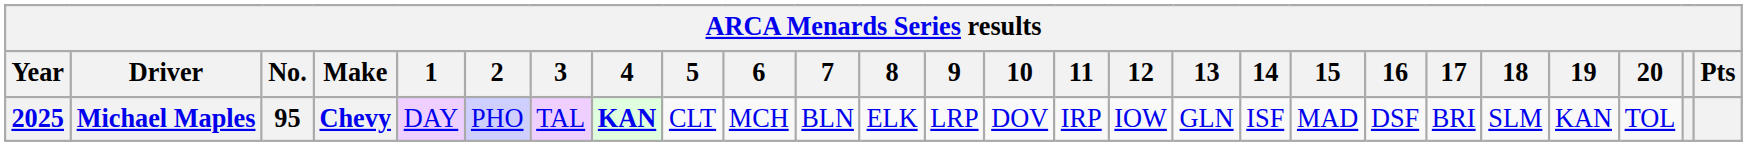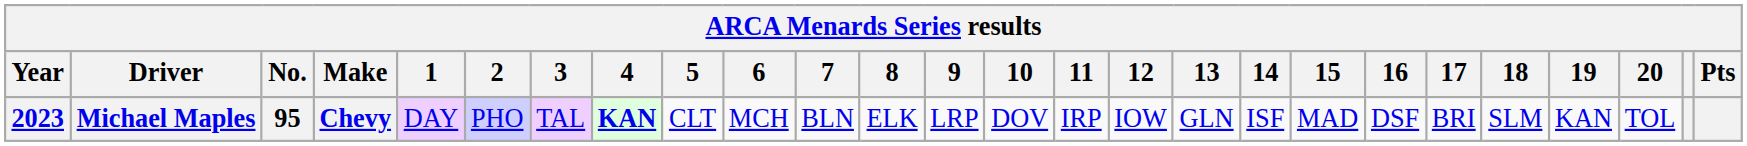Michael Maples | Year: 2025 -> 2023
